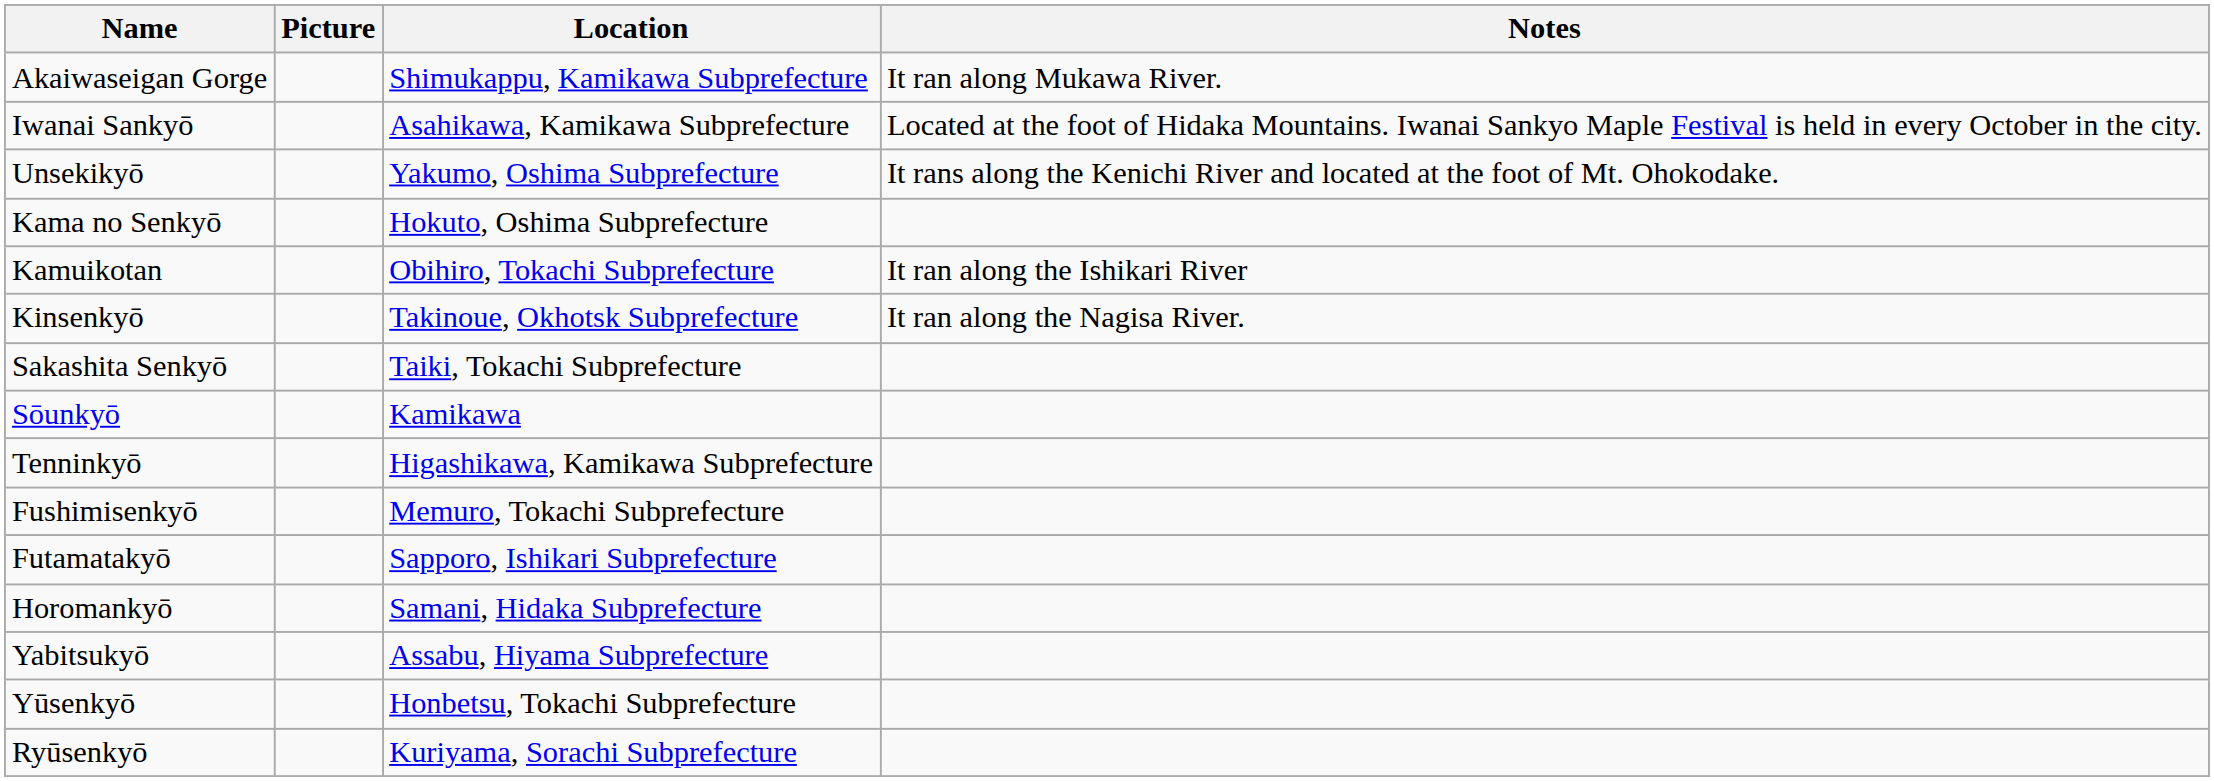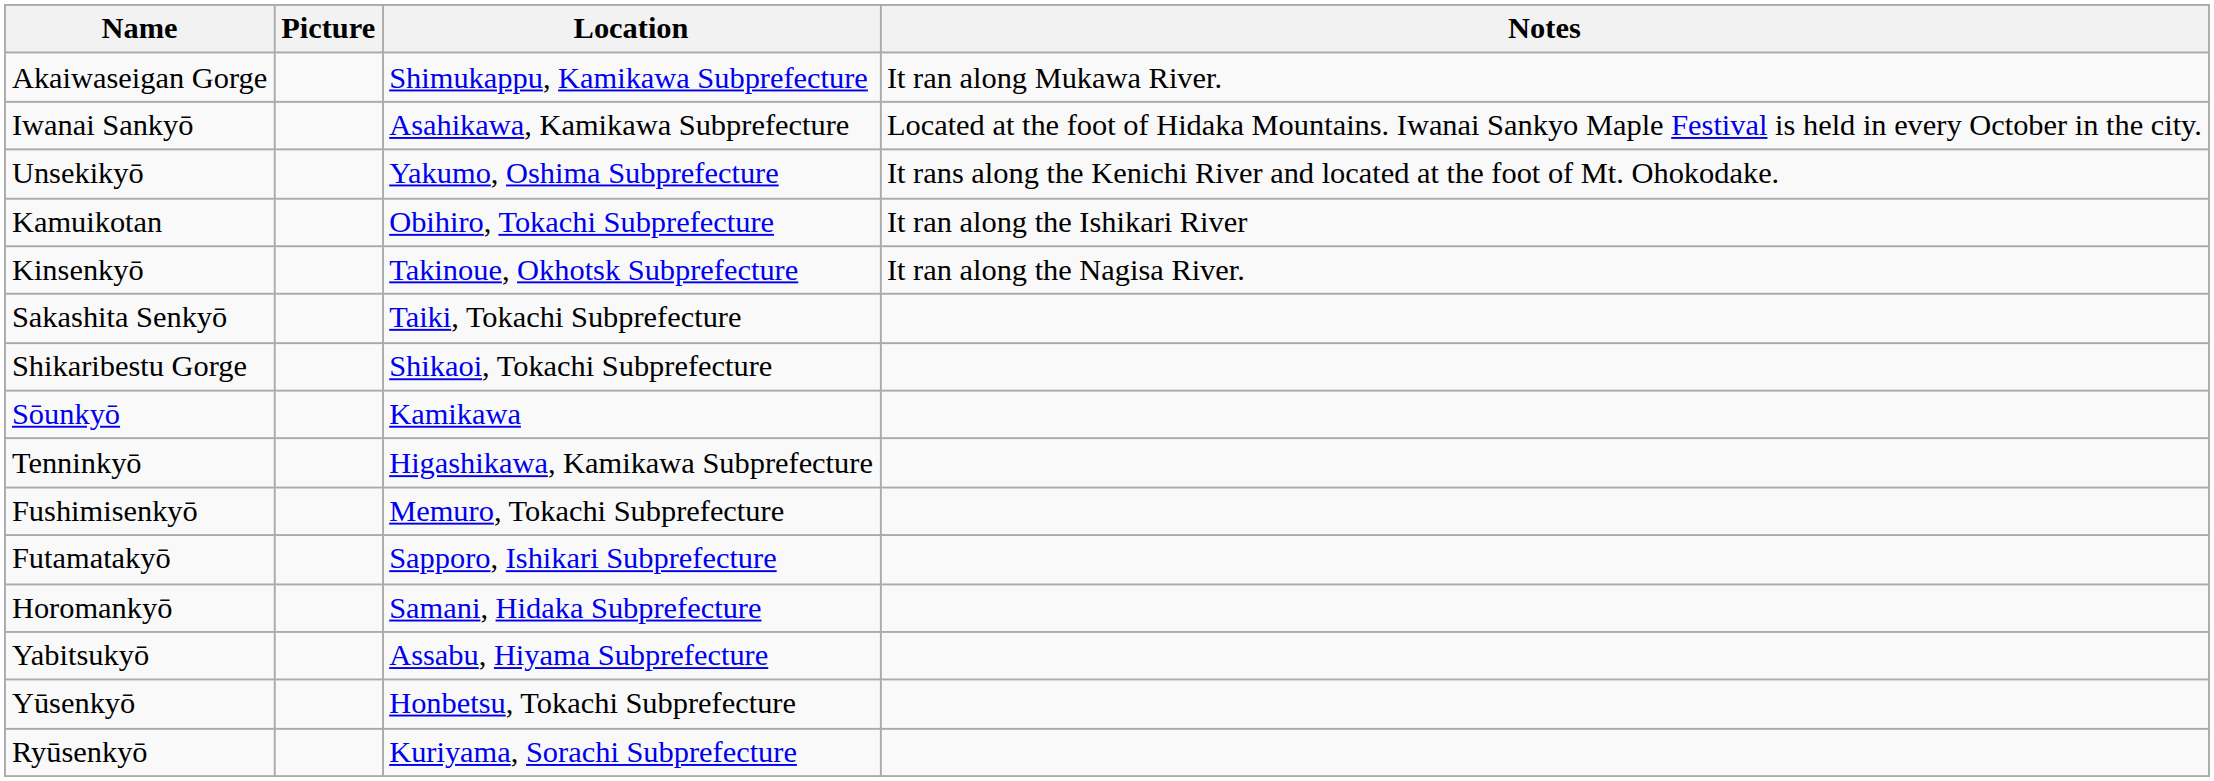- row: Kama no Senkyō | Hokuto, Oshima Subprefecture
+ row: Shikaribestu Gorge | Shikaoi, Tokachi Subprefecture
